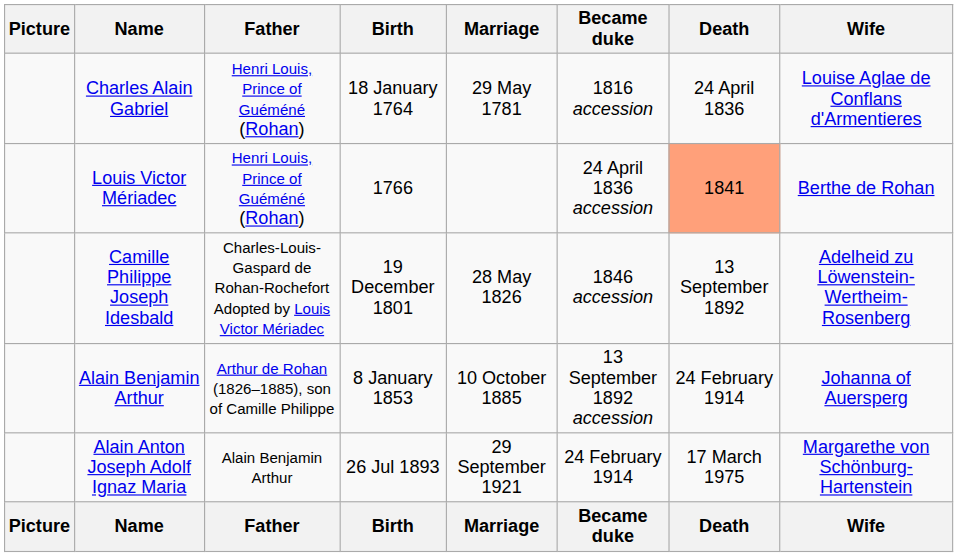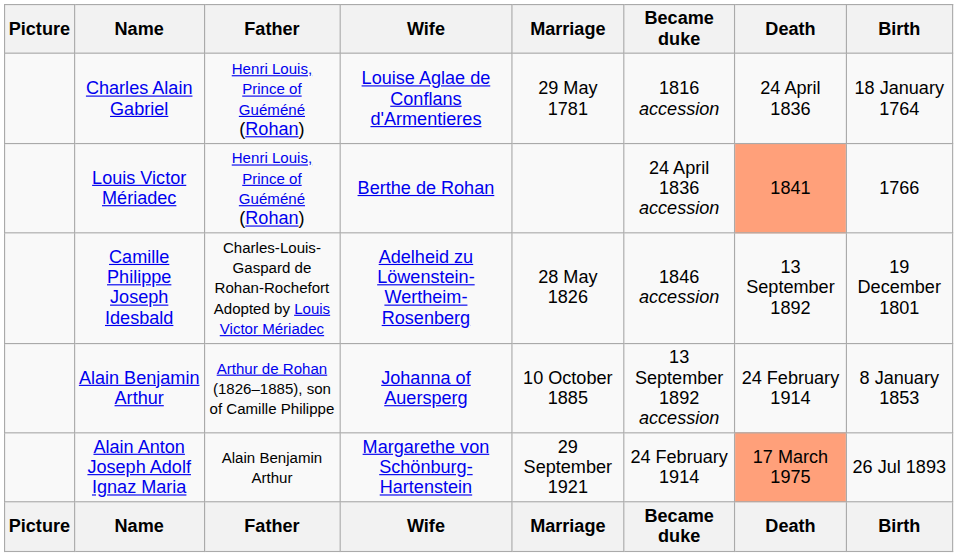columns swapped: Birth <-> Wife
Alain Anton Joseph Adolf Ignaz Maria | Death: no background -> lightsalmon background
